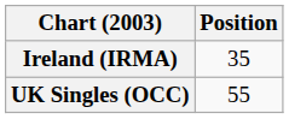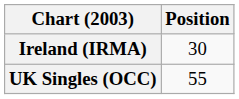Ireland (IRMA) | Position: 35 -> 30
